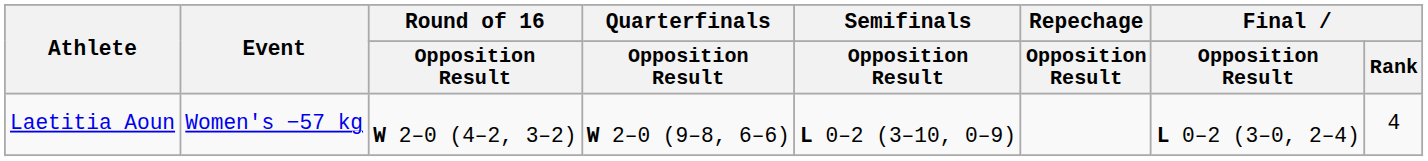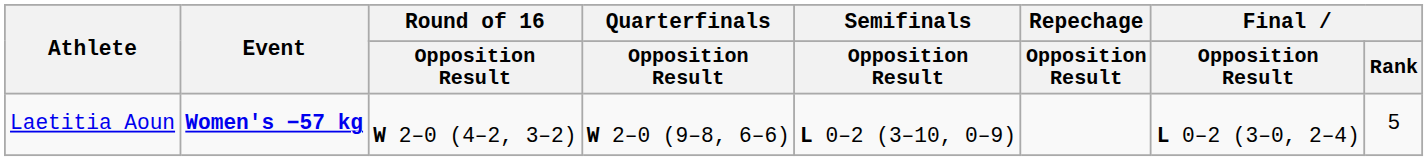Laetitia Aoun | Event: normal -> bold
Laetitia Aoun | Final / Rank: 4 -> 5
